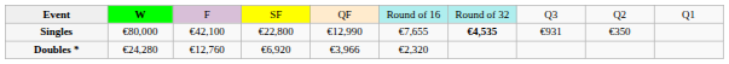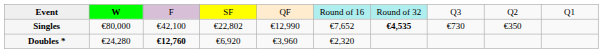Singles | column 4: €22,800 -> €22,802
Singles | column 6: €7,655 -> €7,652
Singles | column 8: €931 -> €730
Doubles * | column 3: normal -> bold
Doubles * | column 5: €3,966 -> €3,960
